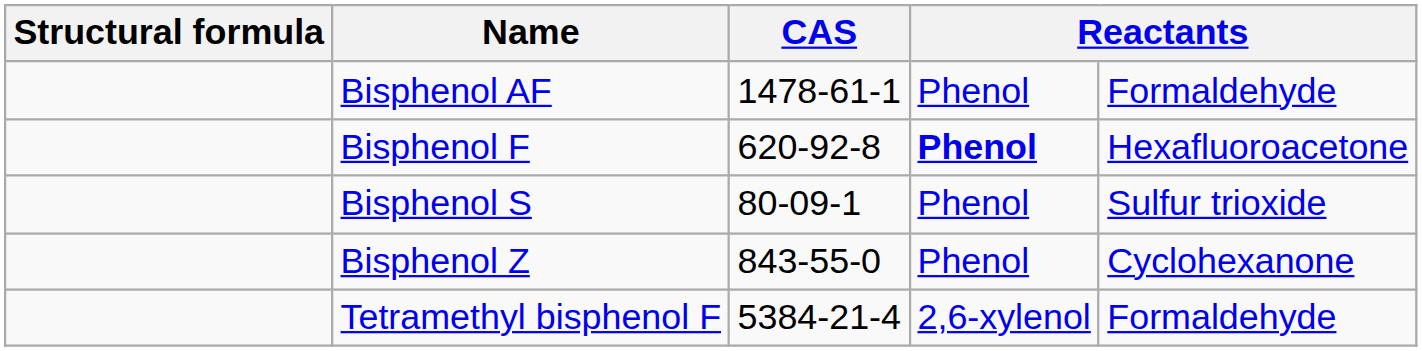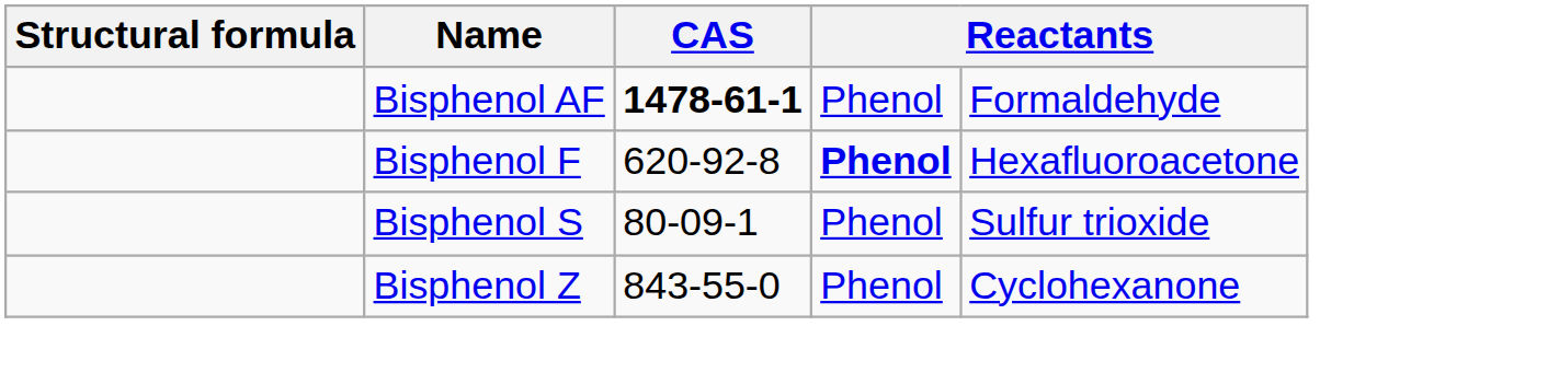Bisphenol AF | CAS: normal -> bold
- row: Tetramethyl bisphenol F | 5384-21-4 | 2,6-xylenol | Formaldehyde
